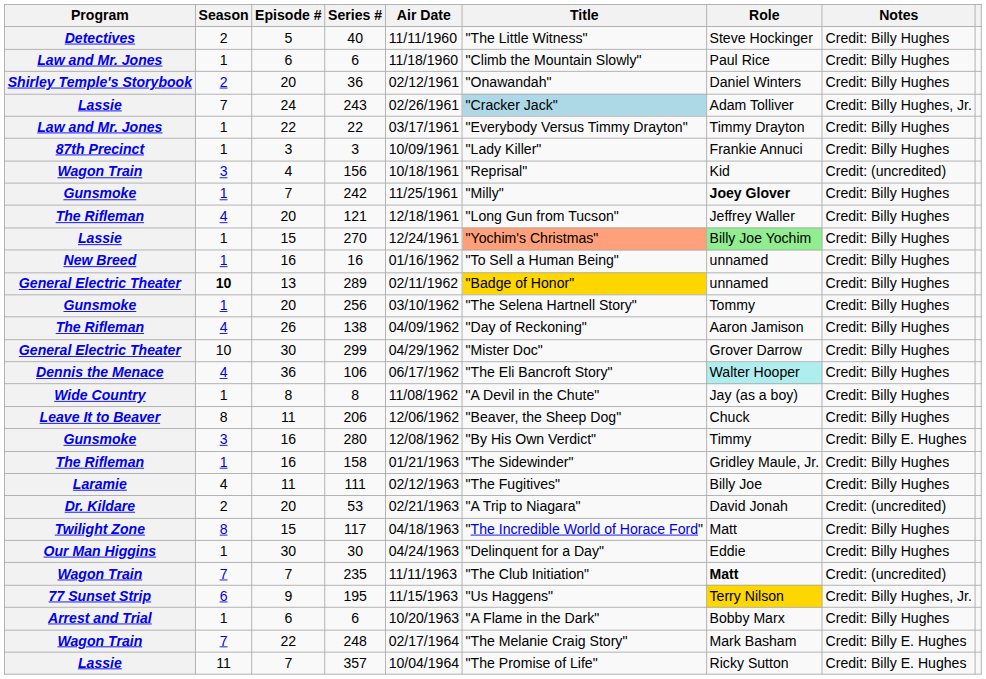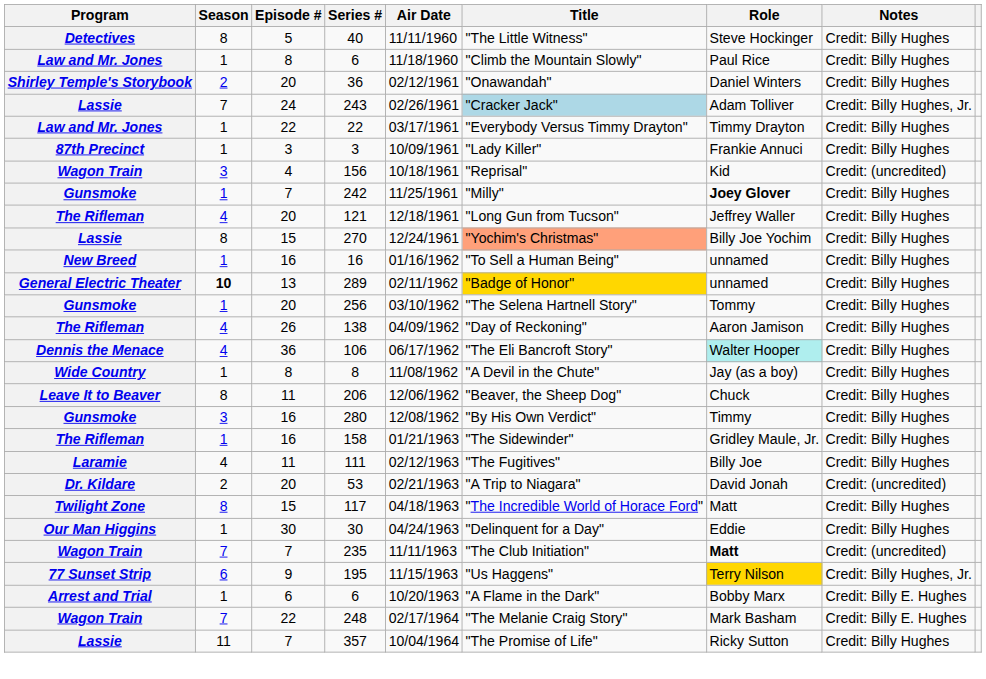40 | Season: 2 -> 8
Law and Mr. Jones / 6 | Episode #: 6 -> 8
270 | Season: 1 -> 8
270 | Role: lightgreen background -> no background
- row: General Electric Theater | 10 | 30 | 299 | 04/29/1962 | "Mister Doc" | Grover Darrow | Credit: Billy Hughes
280 | Notes: Credit: Billy E. Hughes -> Credit: Billy Hughes
Arrest and Trial / 6 | Notes: Credit: Billy Hughes -> Credit: Billy E. Hughes
357 | Notes: Credit: Billy E. Hughes -> Credit: Billy Hughes
